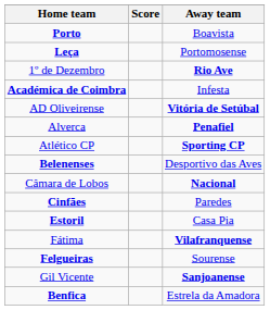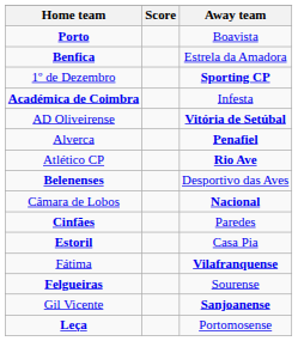rows swapped: Benfica <-> Leça
1º de Dezembro | Away team: Rio Ave -> Sporting CP
Atlético CP | Away team: Sporting CP -> Rio Ave
